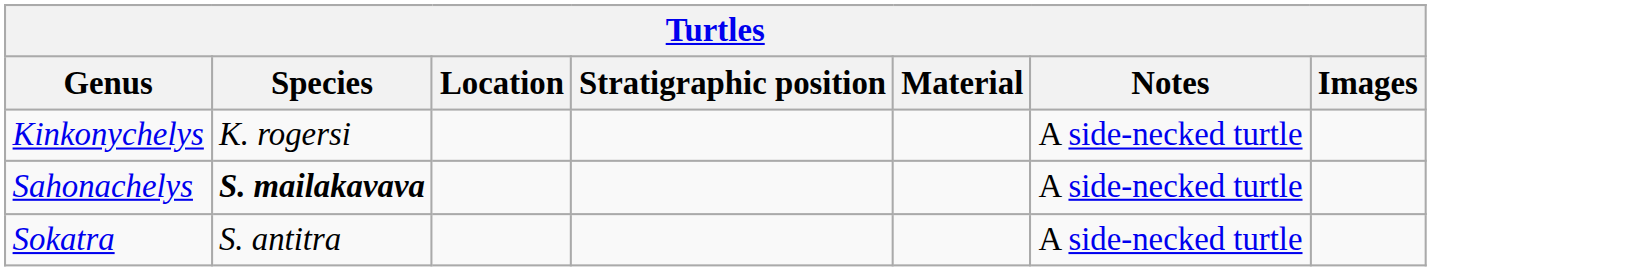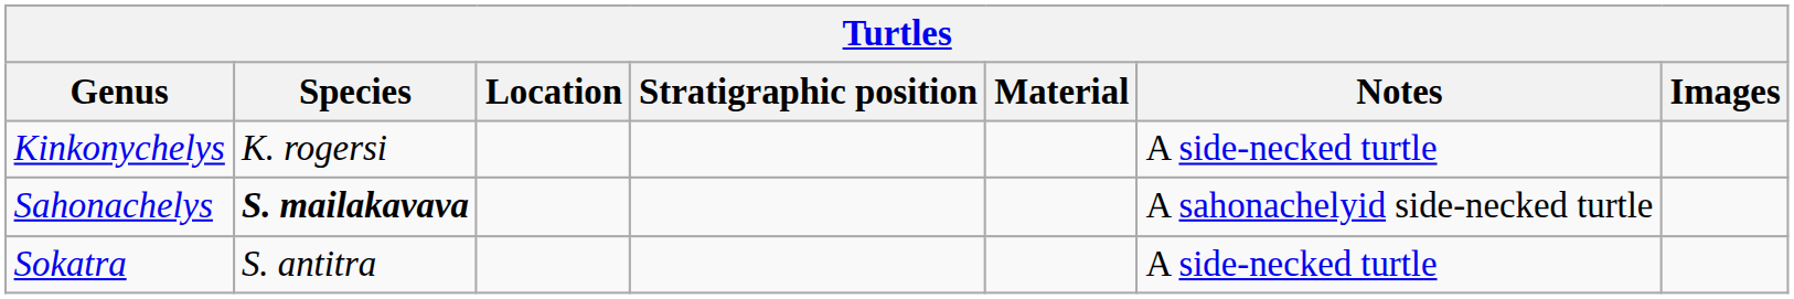Sahonachelys | Notes: A side-necked turtle -> A sahonachelyid side-necked turtle
